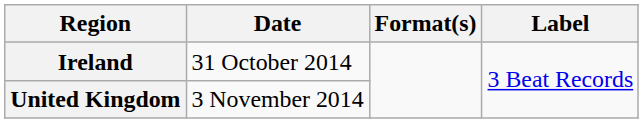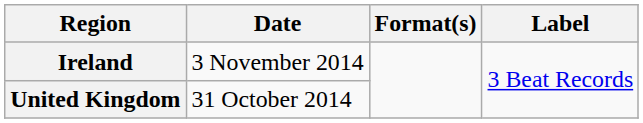Ireland | Date: 31 October 2014 -> 3 November 2014
United Kingdom | Date: 3 November 2014 -> 31 October 2014
